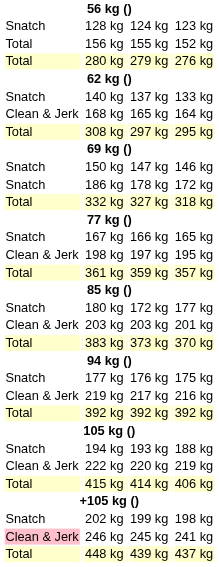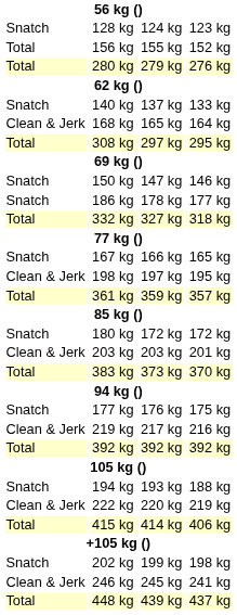186 kg | column 7: 172 kg -> 177 kg
180 kg | column 7: 177 kg -> 172 kg
246 kg | column 1: pink background -> no background
